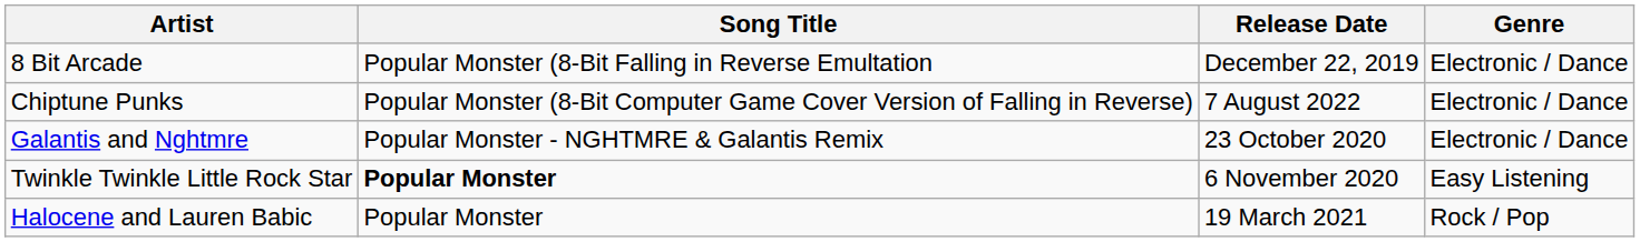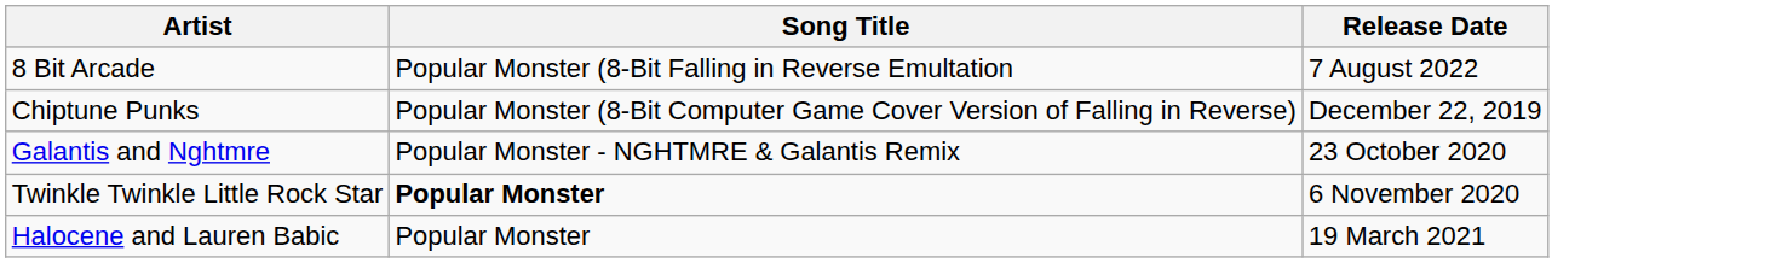- column: Genre | Electronic / Dance | Electronic / Dance | Electronic / Dance | Easy Listening | Rock / Pop
8 Bit Arcade | Release Date: December 22, 2019 -> 7 August 2022
Chiptune Punks | Release Date: 7 August 2022 -> December 22, 2019
